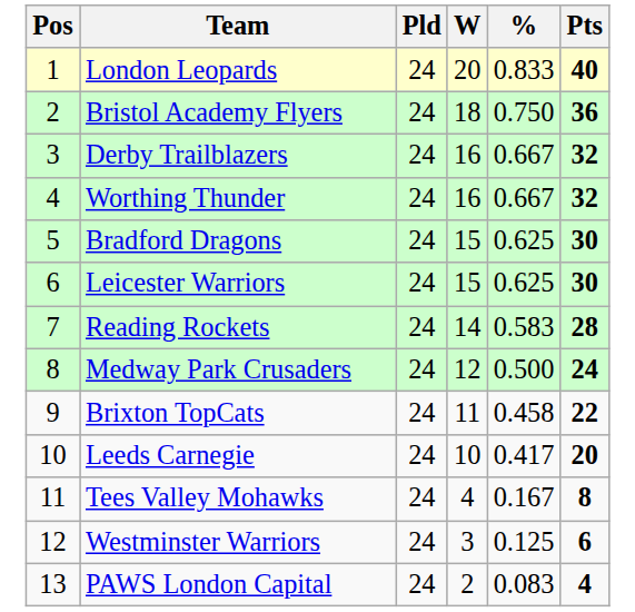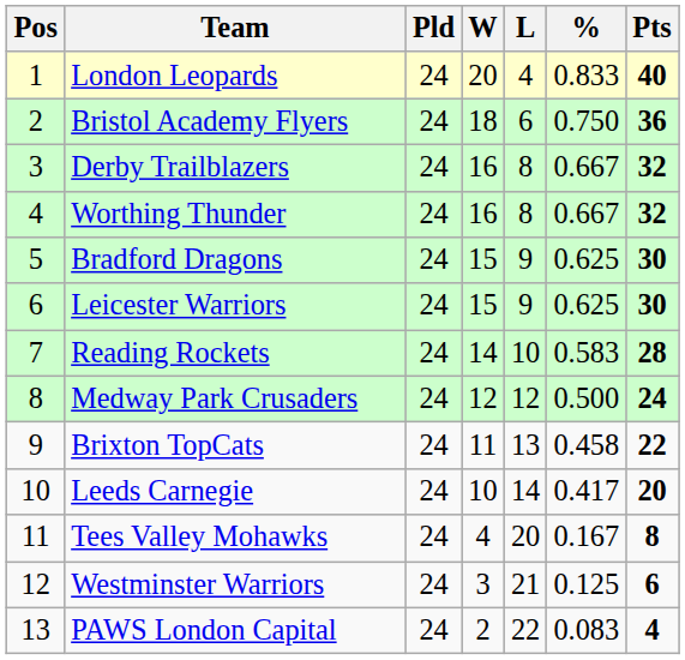+ column: L | 4 | 6 | 8 | 8 | 9 | 9 | 10 | 12 | 13 | 14 | 20 | 21 | 22
